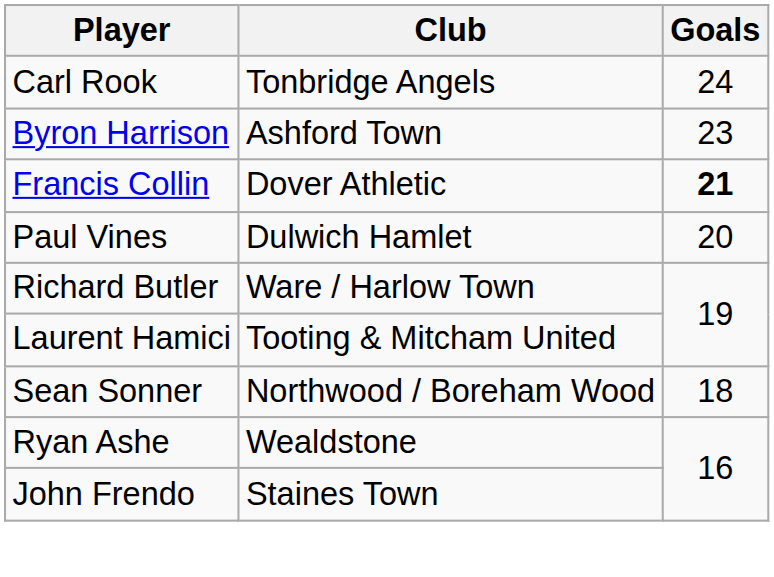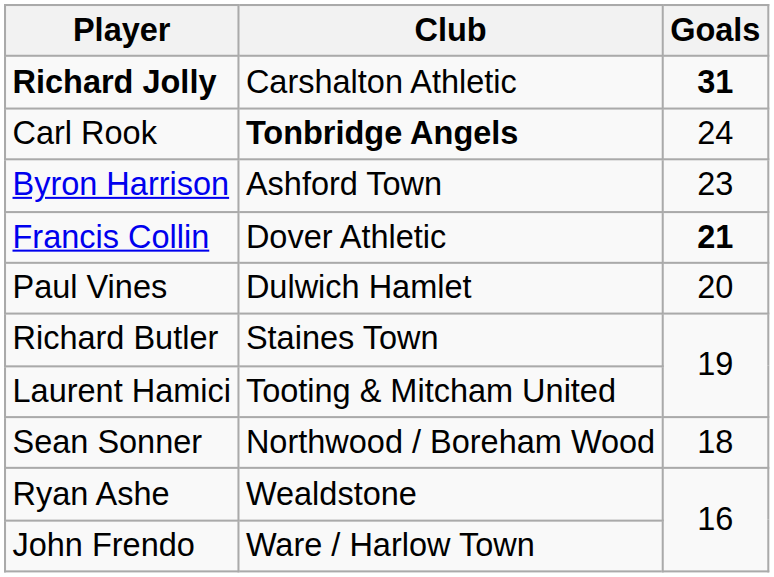+ row: Richard Jolly | Carshalton Athletic | 31
Carl Rook | Club: normal -> bold
Richard Butler | Club: Ware / Harlow Town -> Staines Town
John Frendo | Club: Staines Town -> Ware / Harlow Town
